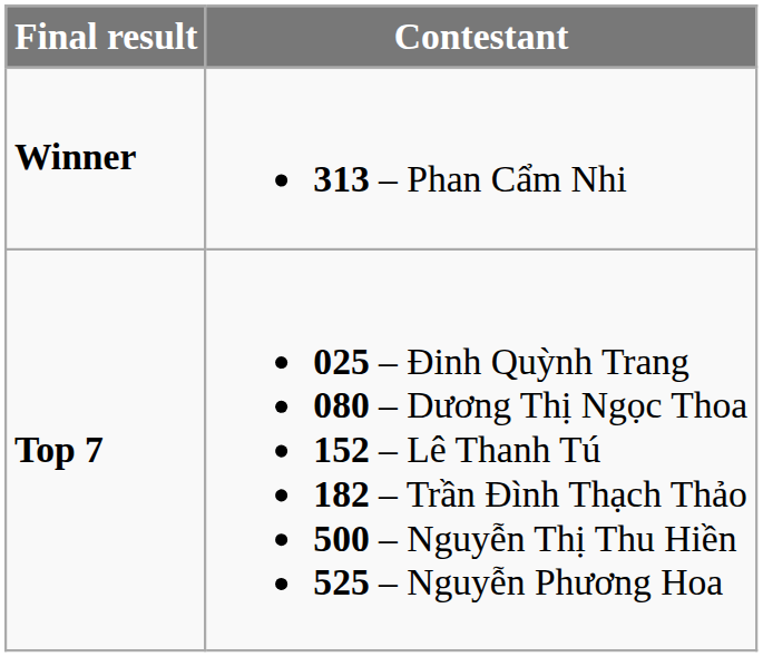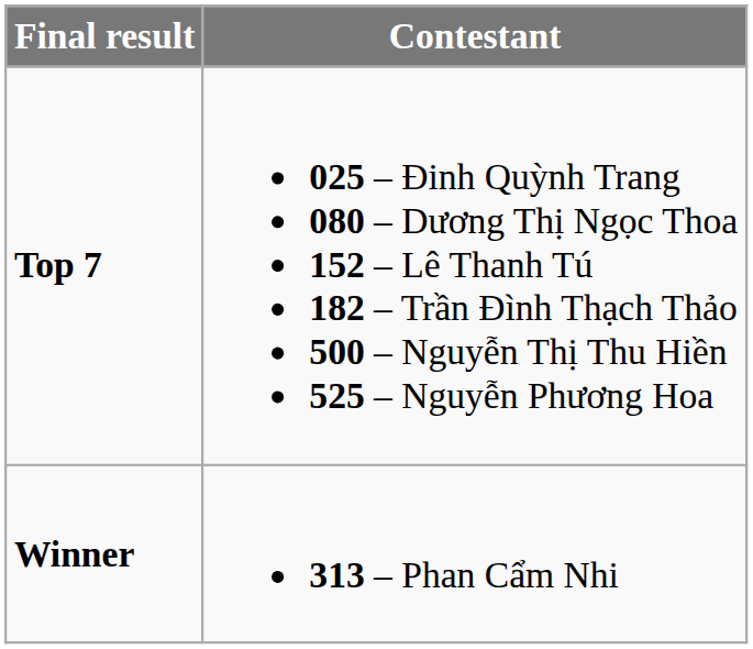rows swapped: Winner <-> Top 7
